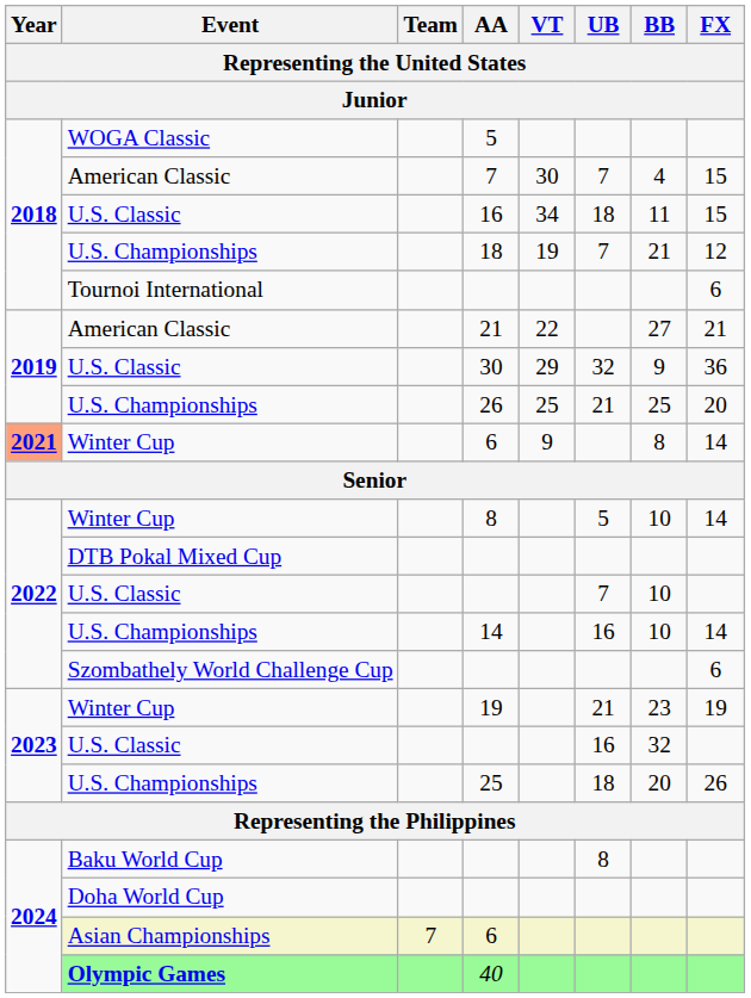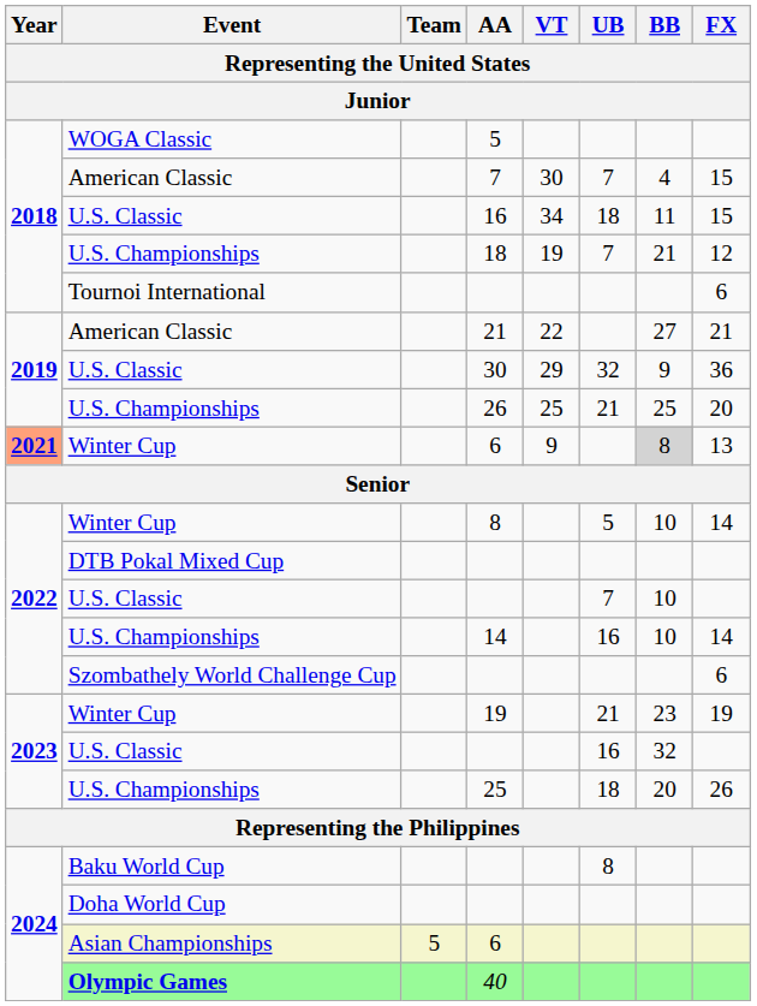Winter Cup / 6 | BB: no background -> lightgrey background
Winter Cup / 6 | FX: 14 -> 13
Asian Championships / 6 | Team: 7 -> 5
